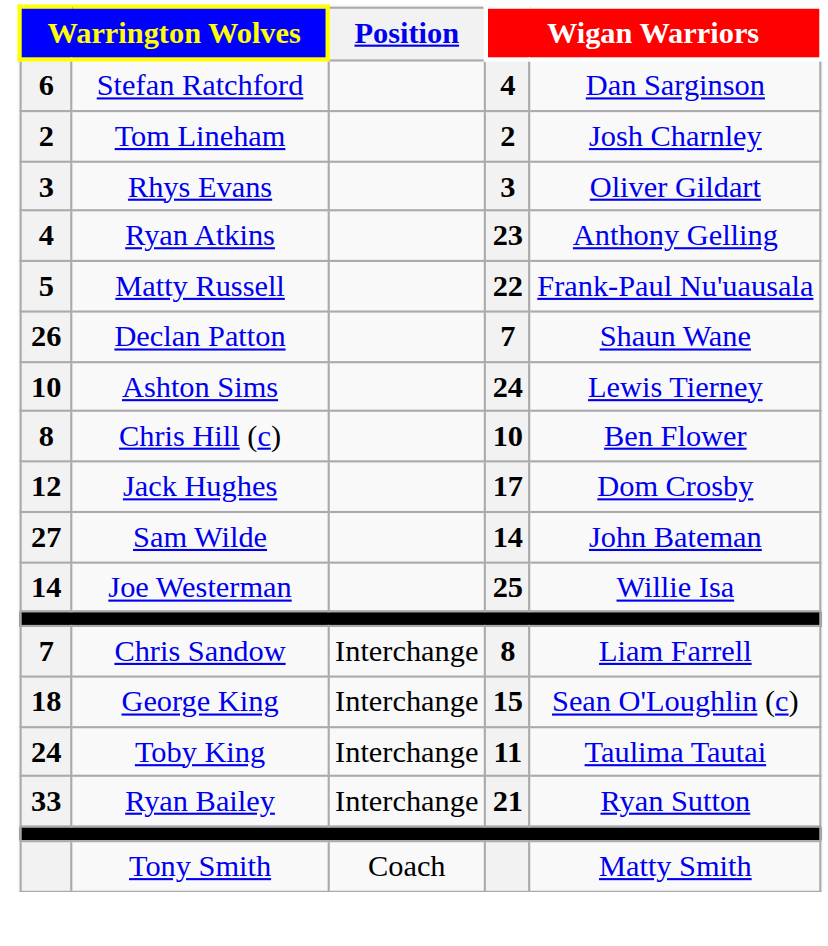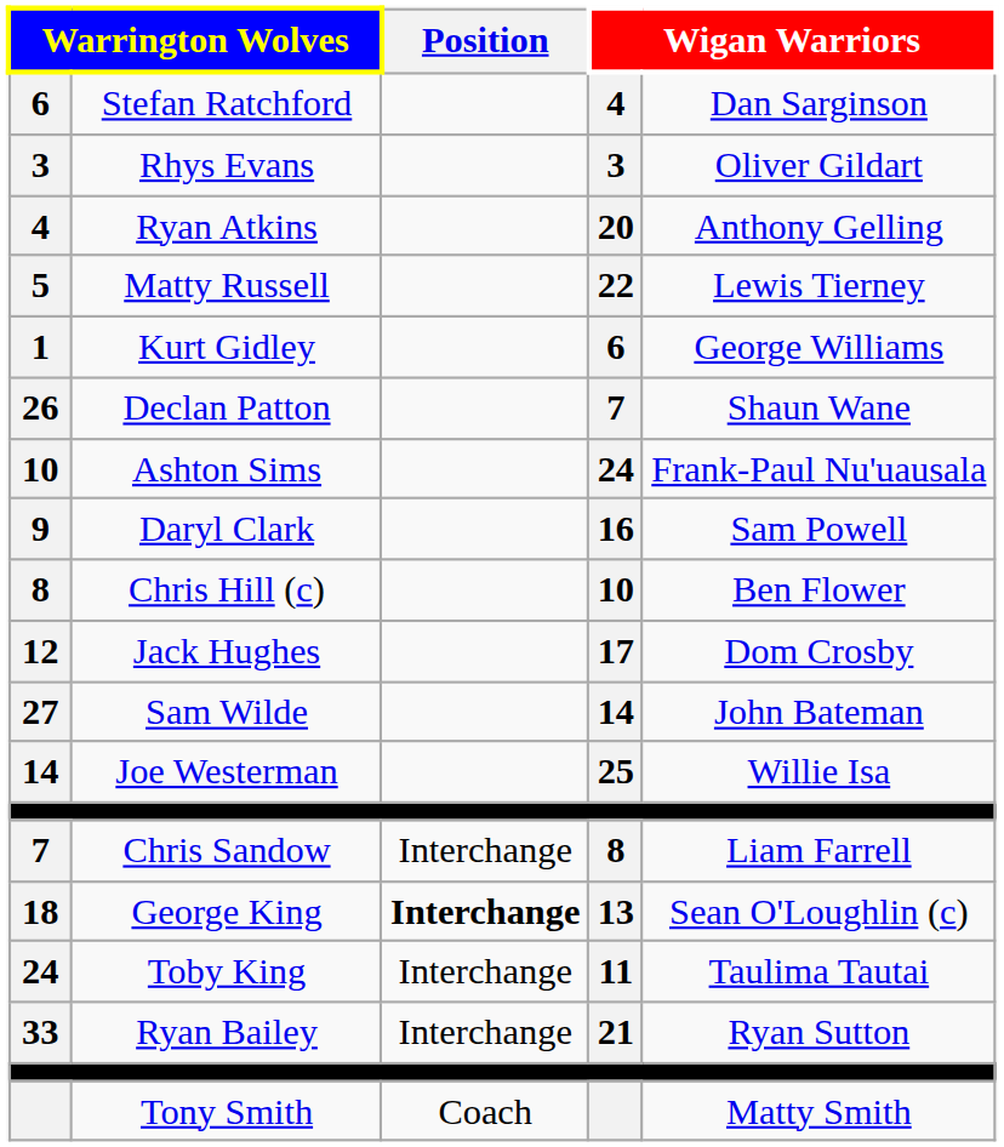- row: 2 | Tom Lineham | 2 | Josh Charnley
Ryan Atkins | column 4: 23 -> 20
Matty Russell | column 5: Frank-Paul Nu'uausala -> Lewis Tierney
+ row: 1 | Kurt Gidley | 6 | George Williams
Ashton Sims | column 5: Lewis Tierney -> Frank-Paul Nu'uausala
+ row: 9 | Daryl Clark | 16 | Sam Powell
George King | Position: normal -> bold
George King | column 4: 15 -> 13
